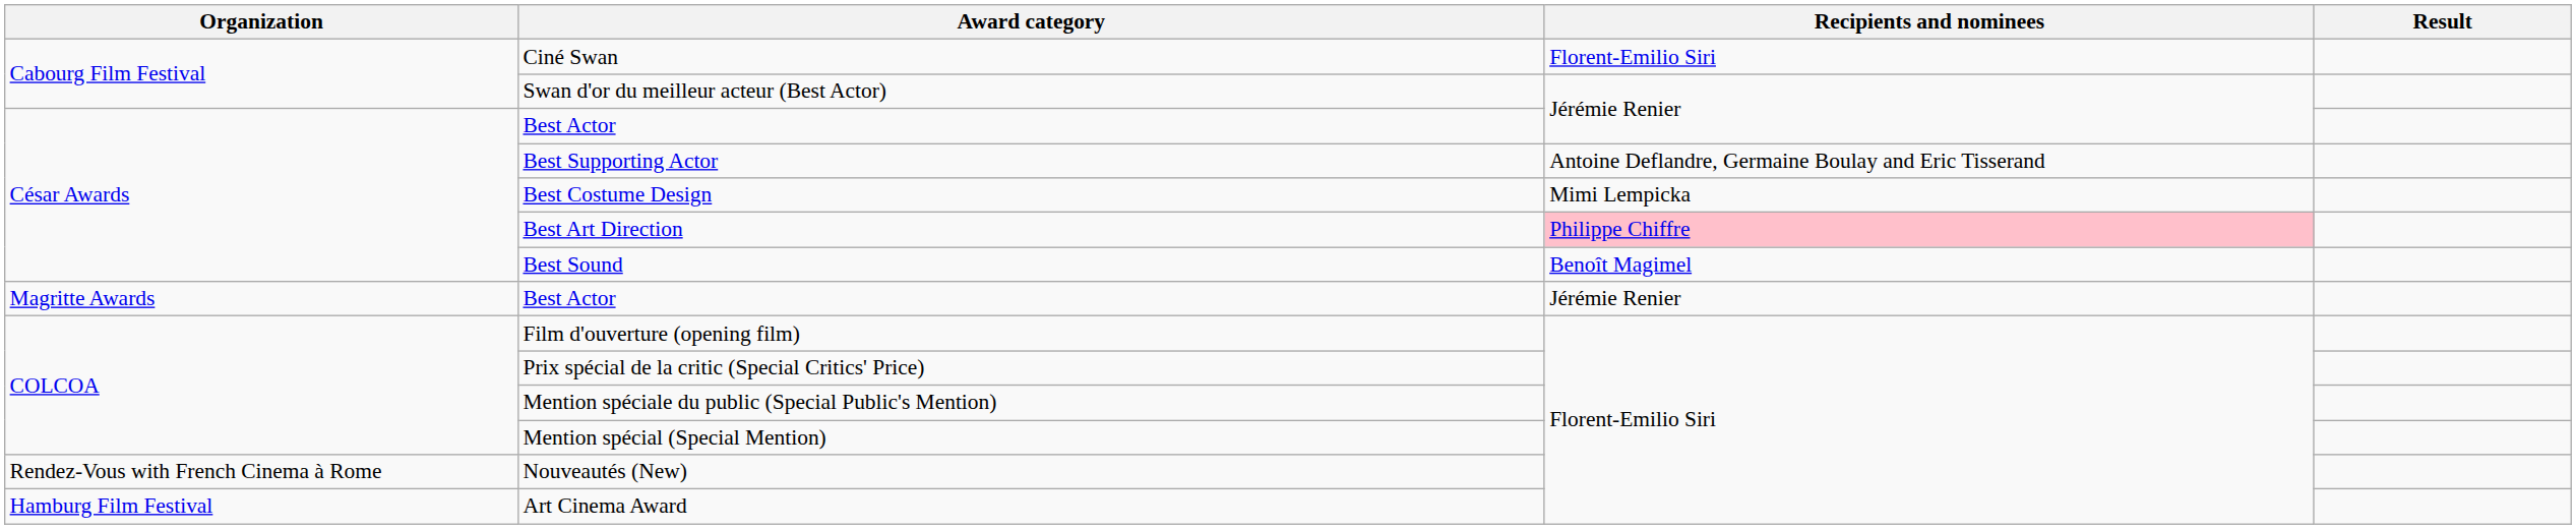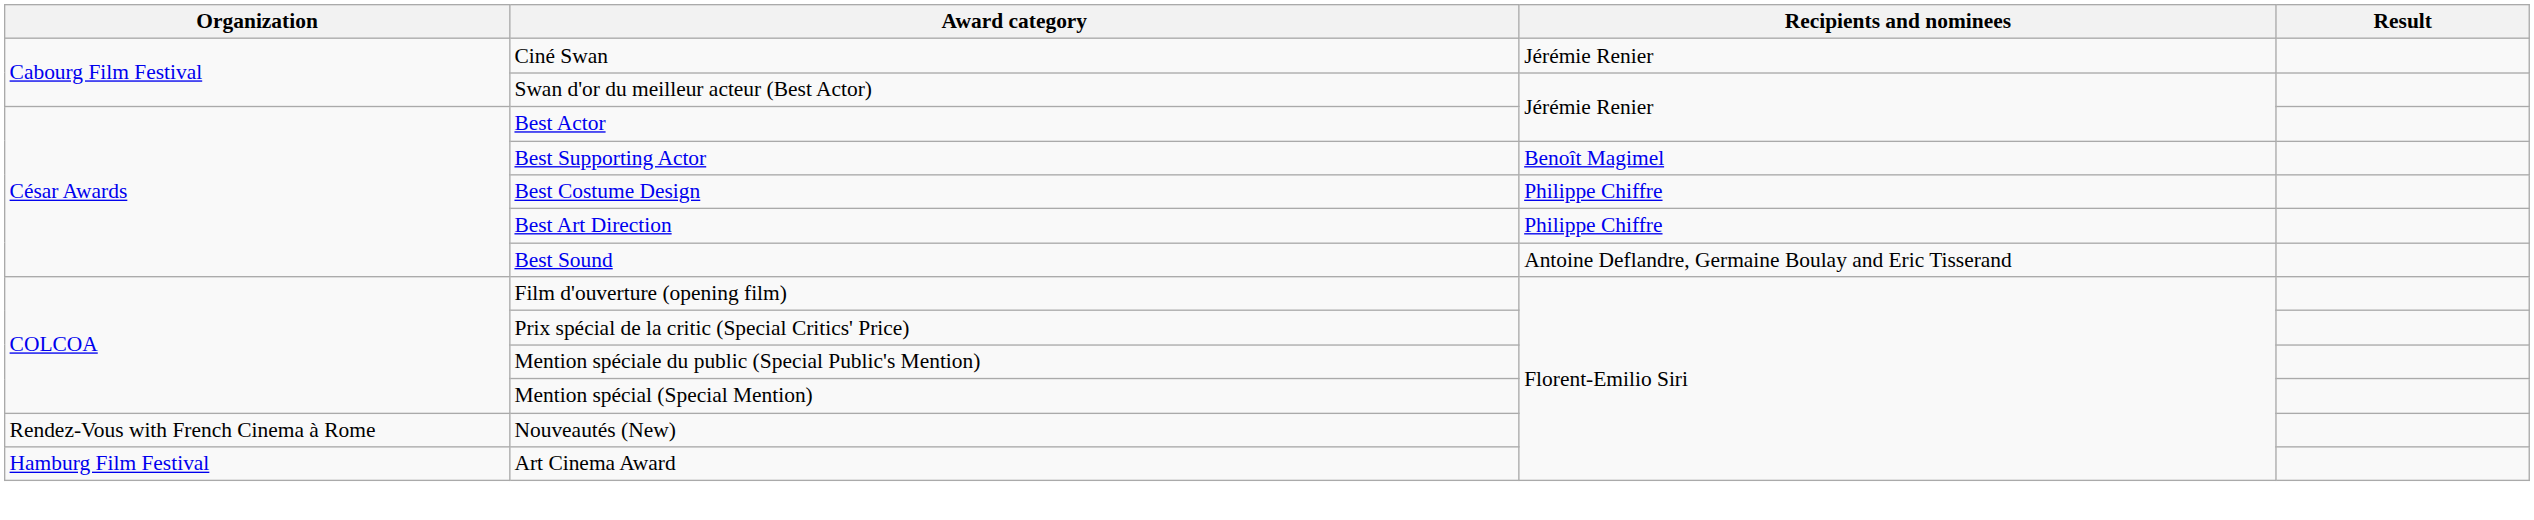Ciné Swan | Recipients and nominees: Florent-Emilio Siri -> Jérémie Renier
Best Supporting Actor | Recipients and nominees: Antoine Deflandre, Germaine Boulay and Eric Tisserand -> Benoît Magimel
Best Costume Design | Recipients and nominees: Mimi Lempicka -> Philippe Chiffre
Best Art Direction | Recipients and nominees: pink background -> no background
Best Sound | Recipients and nominees: Benoît Magimel -> Antoine Deflandre, Germaine Boulay and Eric Tisserand
- row: Magritte Awards | Best Actor | Jérémie Renier
